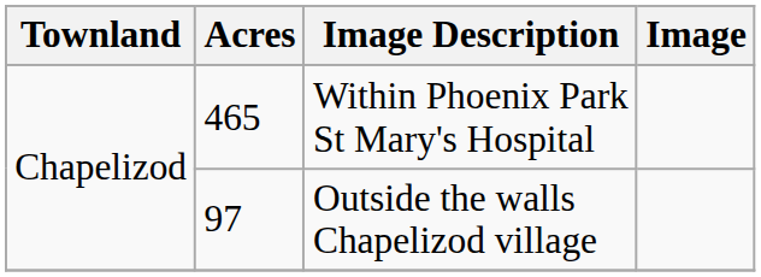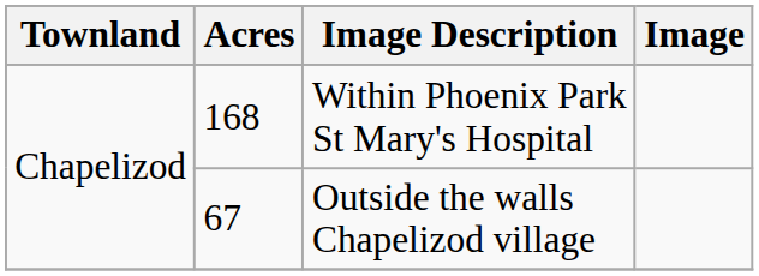Within Phoenix Park St Mary's Hospital | Acres: 465 -> 168
Outside the walls Chapelizod village | Acres: 97 -> 67
